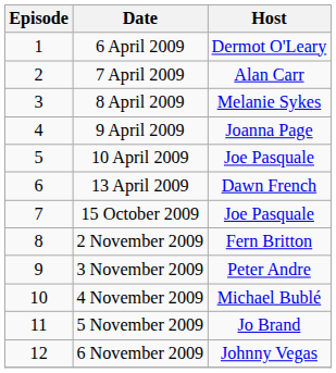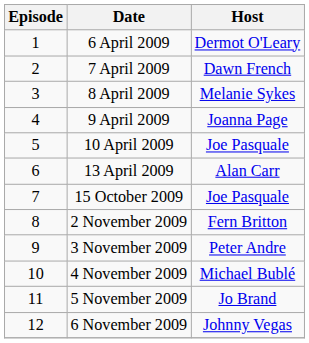7 April 2009 | Host: Alan Carr -> Dawn French
13 April 2009 | Host: Dawn French -> Alan Carr
